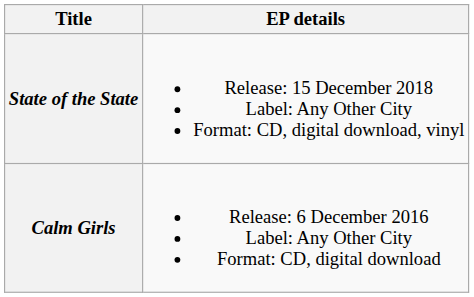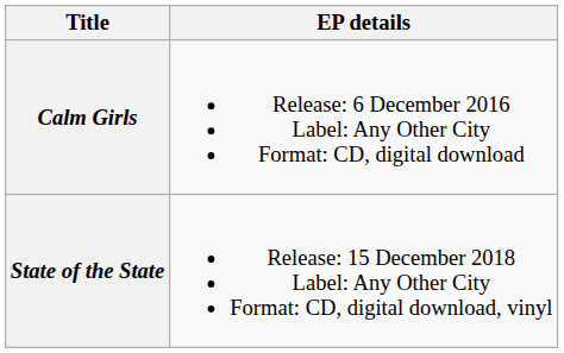rows swapped: Calm Girls <-> State of the State
